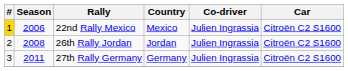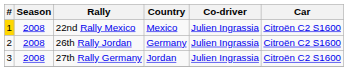22nd Rally Mexico | Season: 2006 -> 2008
26th Rally Jordan | Country: Jordan -> Germany
27th Rally Germany | Season: 2011 -> 2008
27th Rally Germany | Country: Germany -> Jordan
